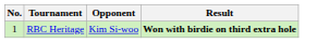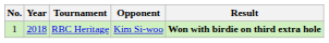+ column: Year | 2018
